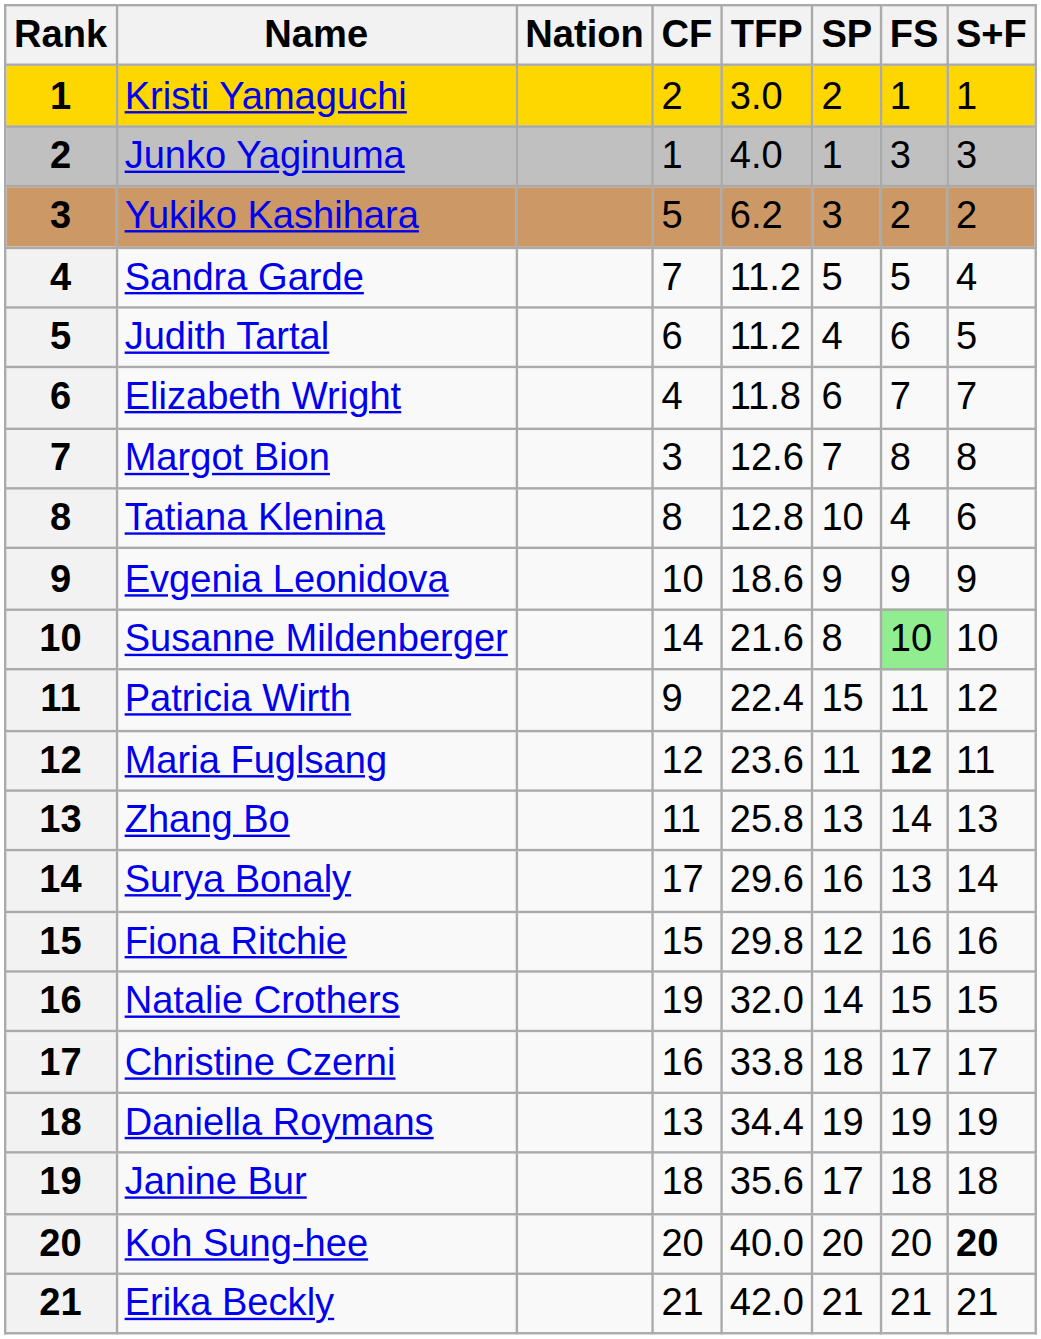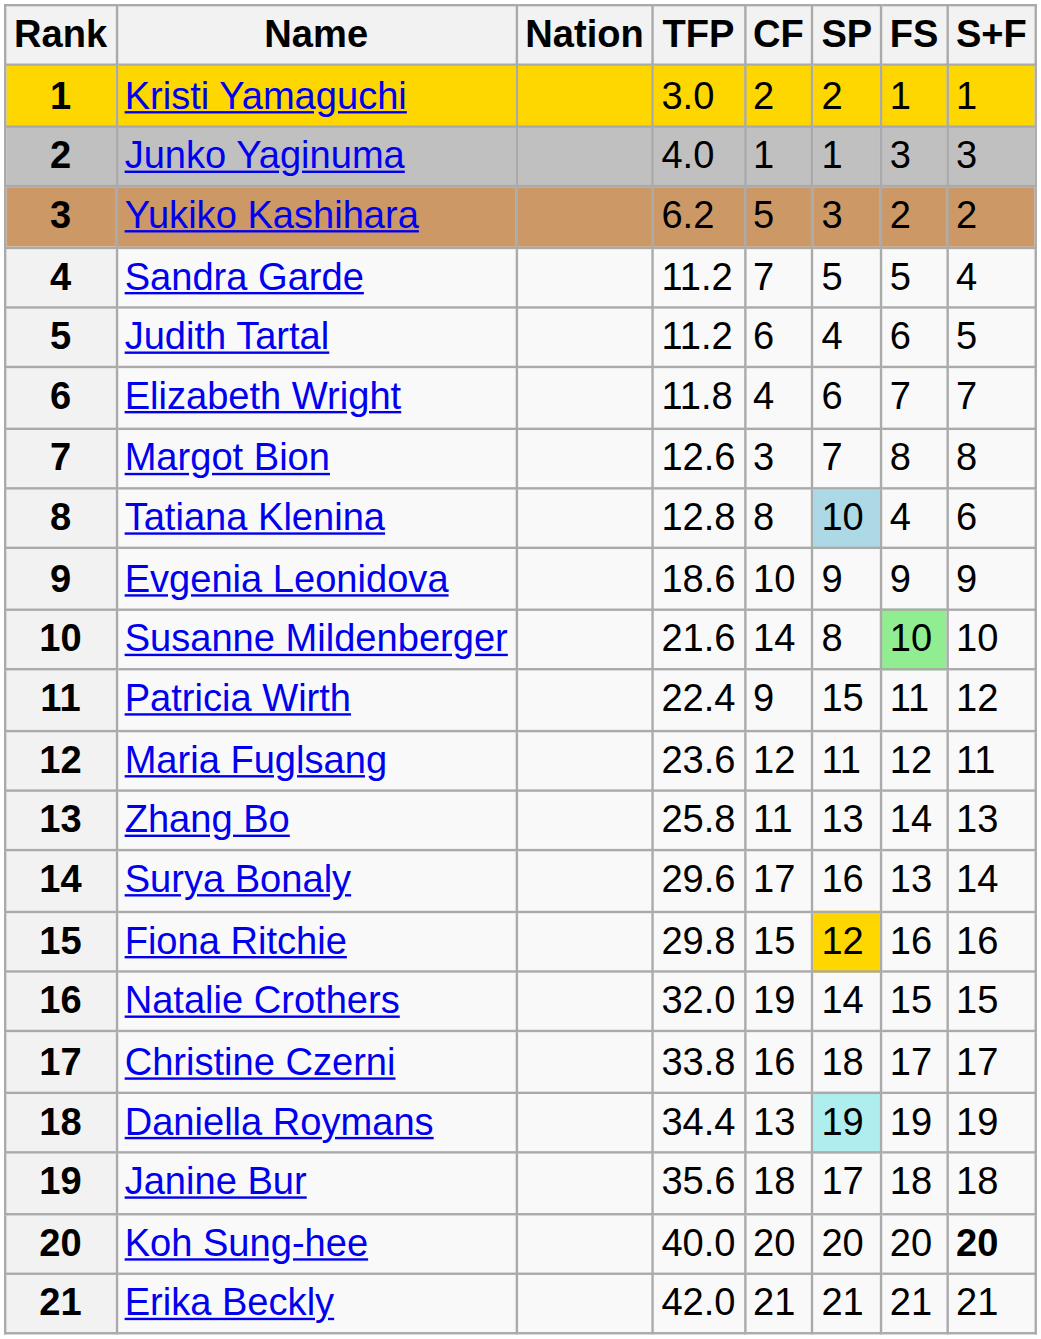columns swapped: TFP <-> CF
Tatiana Klenina | SP: no background -> lightblue background
Maria Fuglsang | FS: bold -> normal
Fiona Ritchie | SP: no background -> gold background
Daniella Roymans | SP: no background -> paleturquoise background
